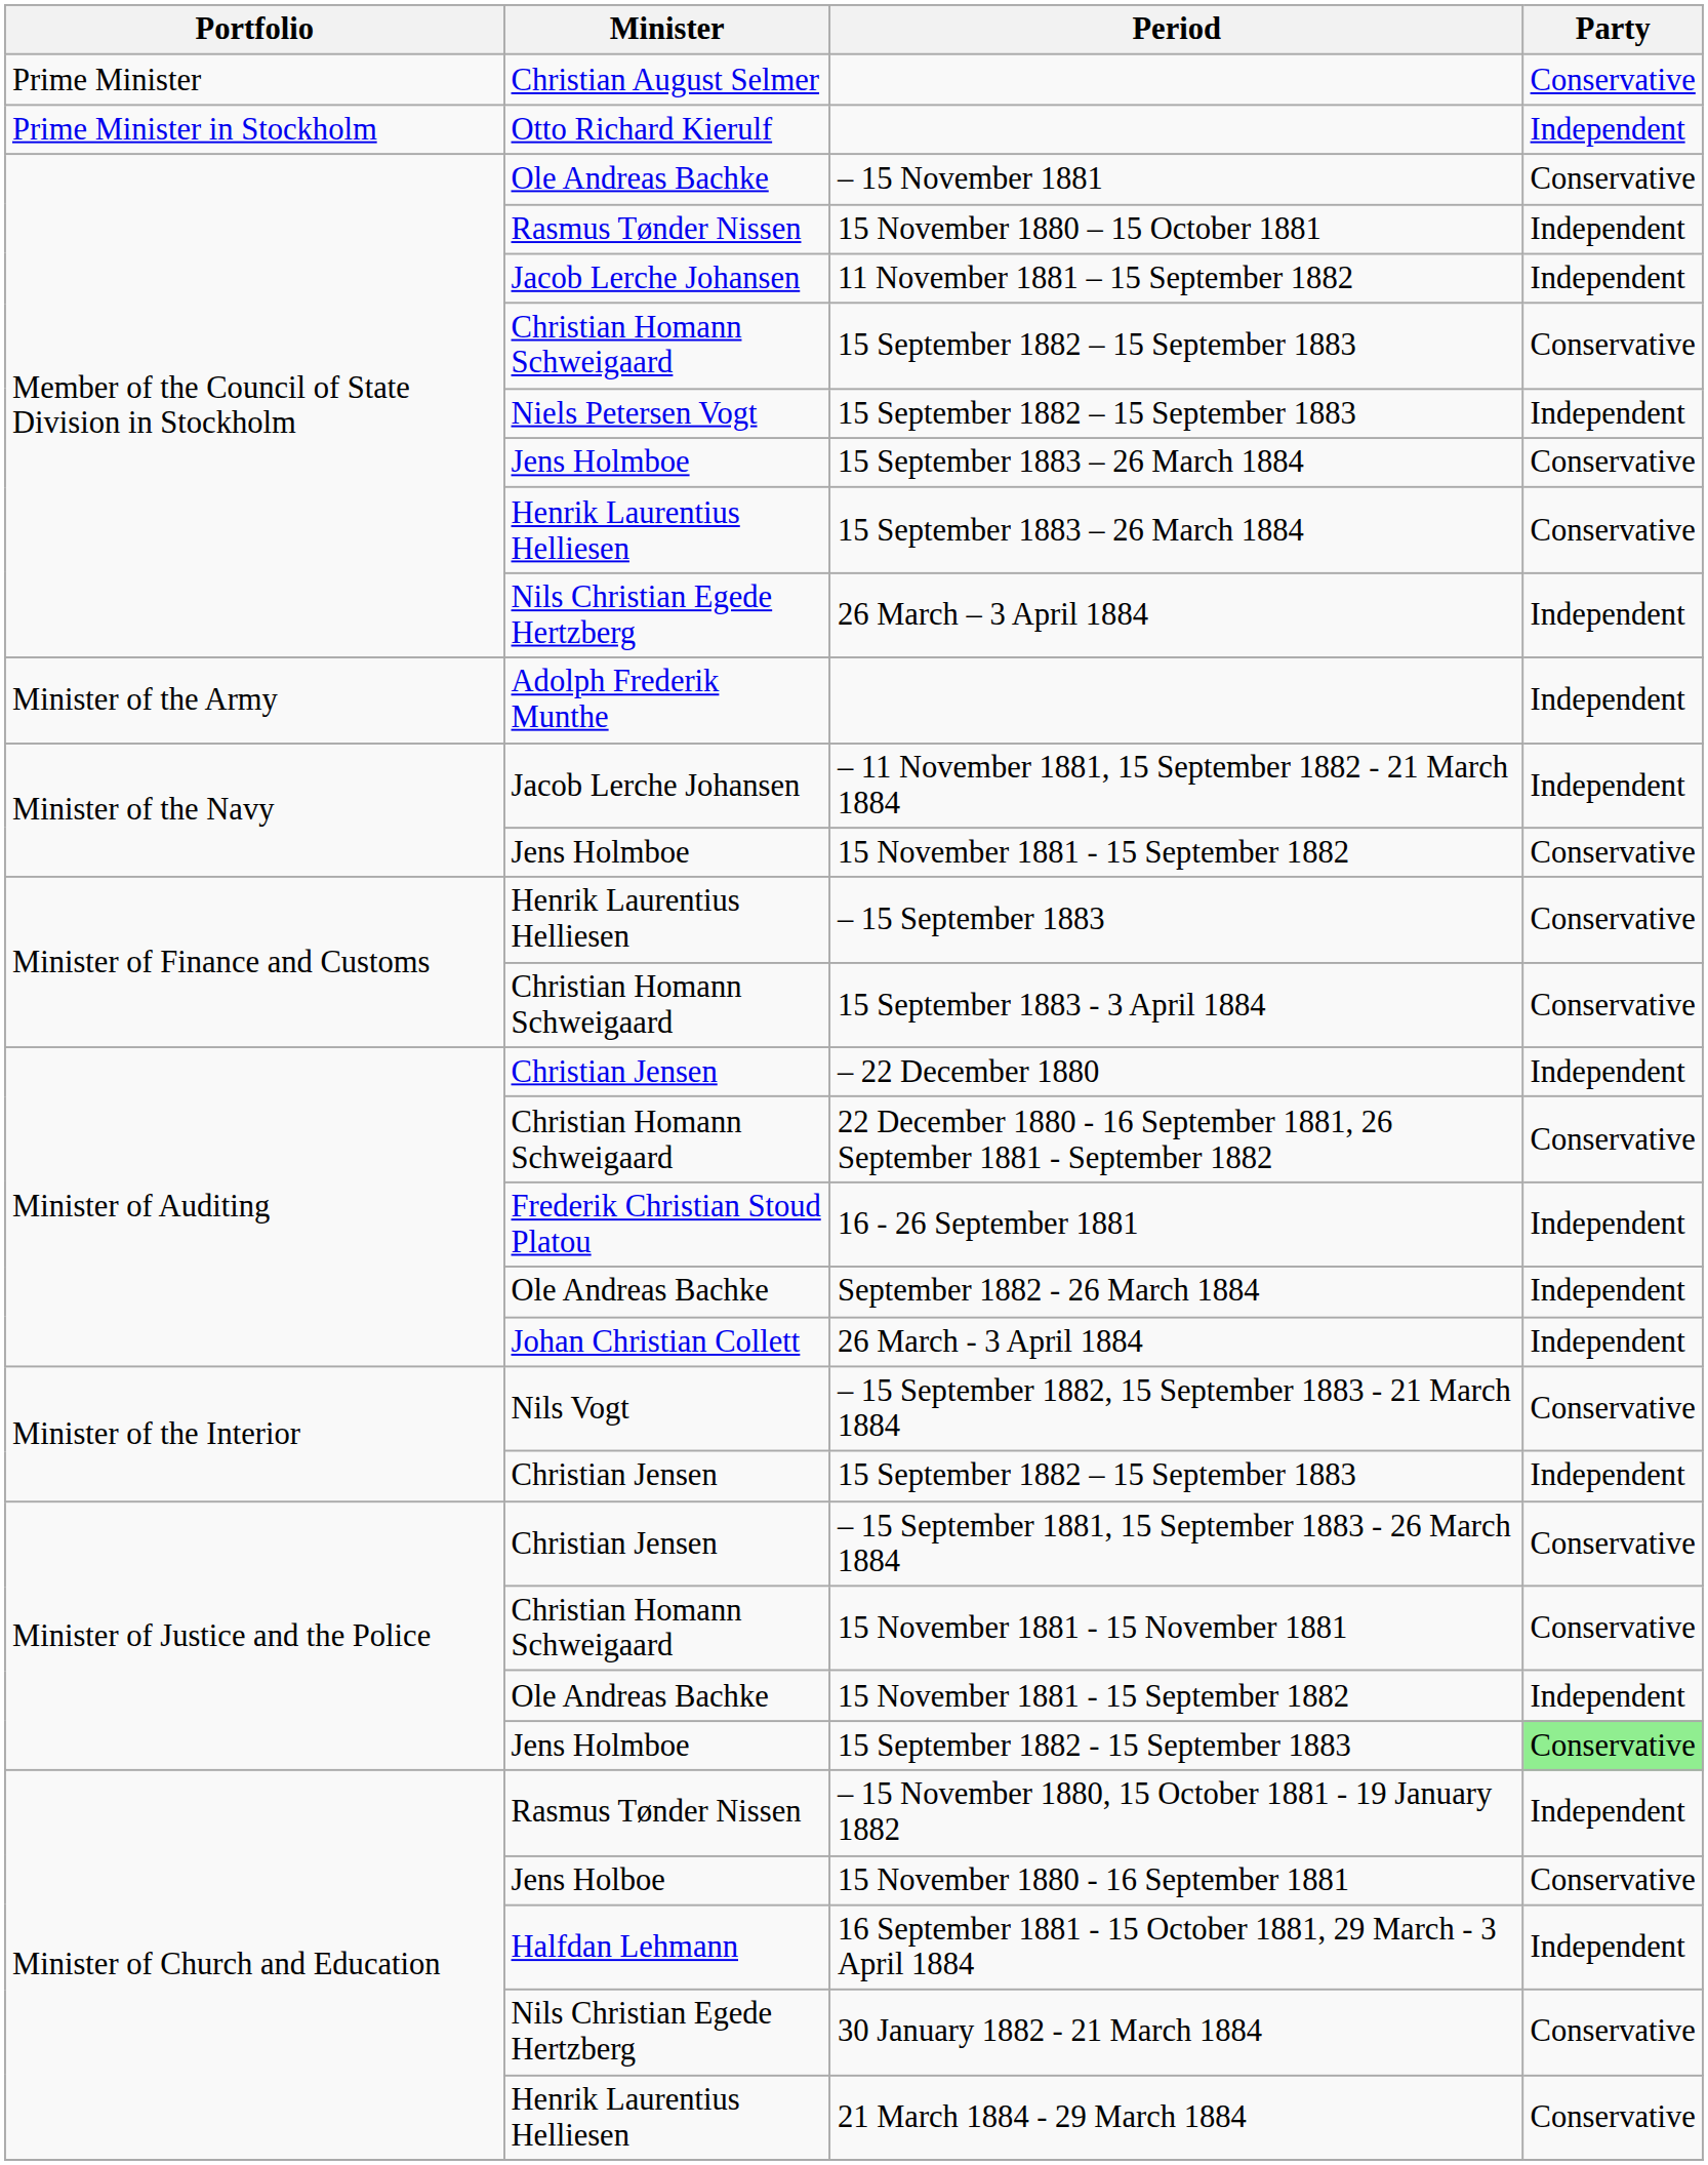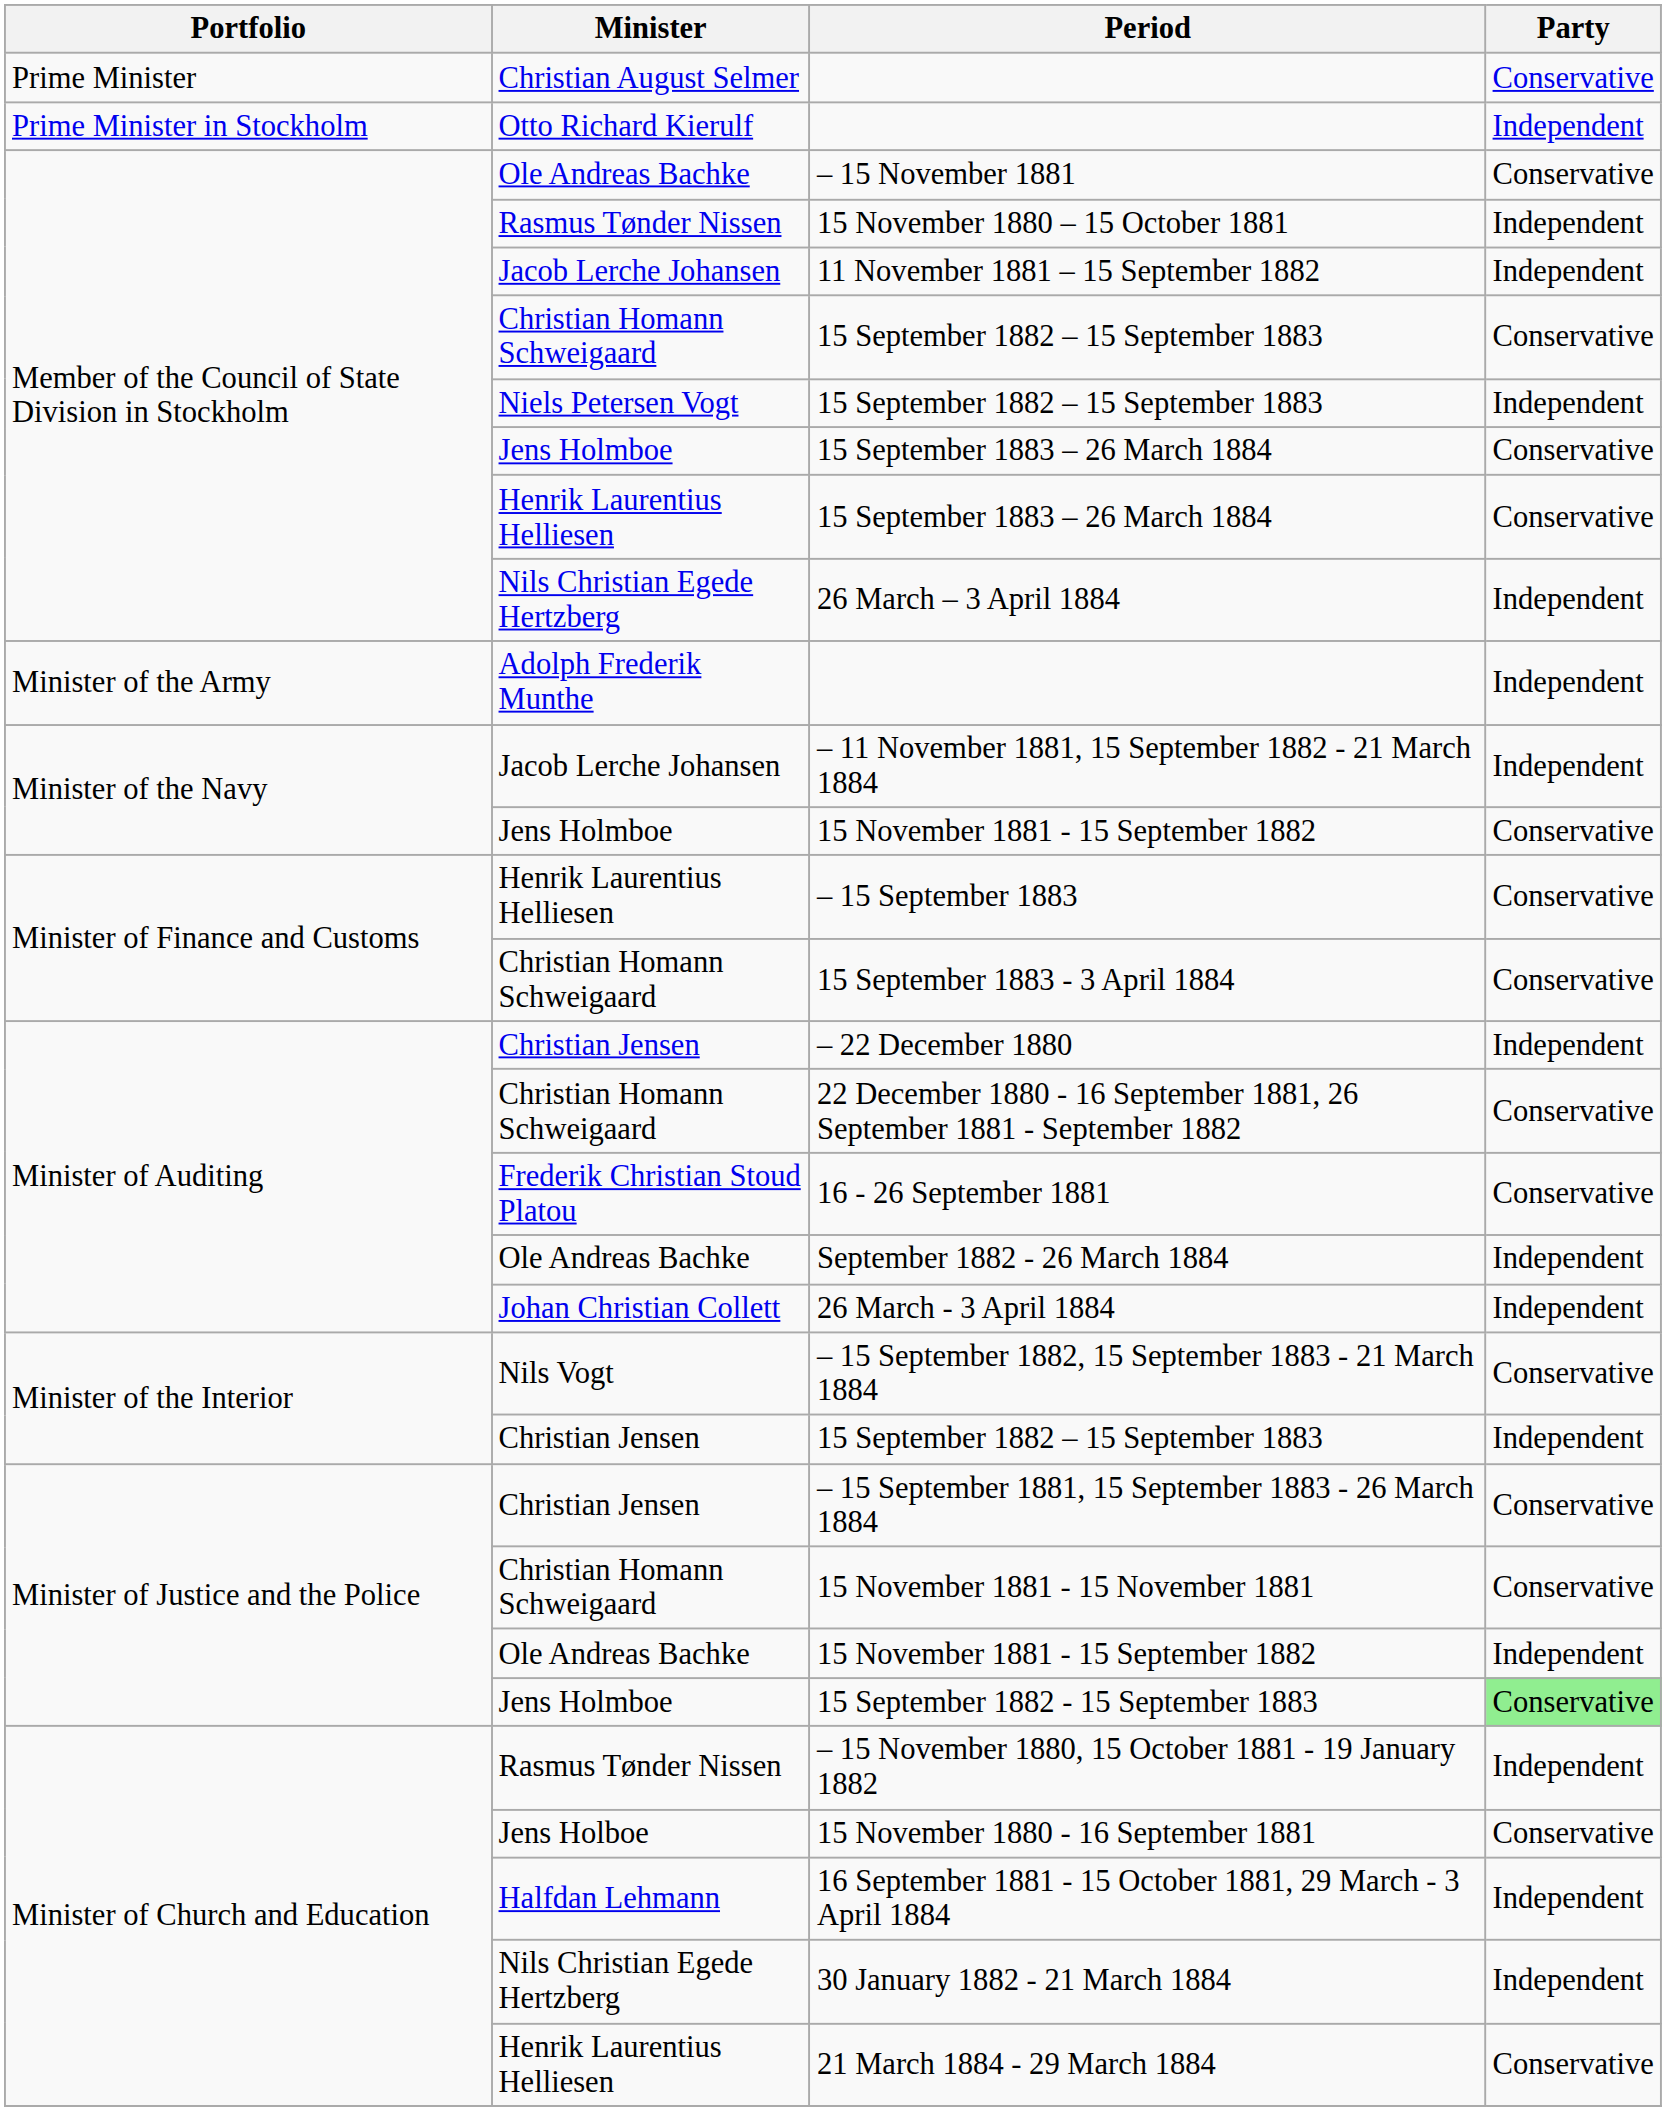16 - 26 September 1881 | Party: Independent -> Conservative
30 January 1882 - 21 March 1884 | Party: Conservative -> Independent
